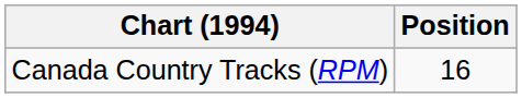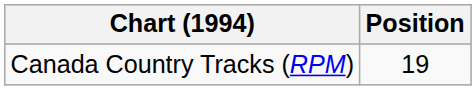Canada Country Tracks (RPM) | Position: 16 -> 19
